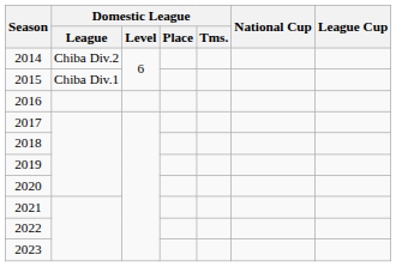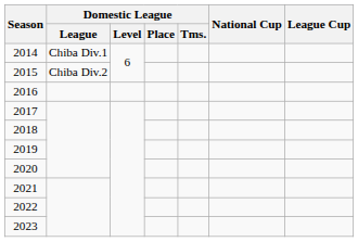2014 | Domestic League / League: Chiba Div.2 -> Chiba Div.1
2015 | Domestic League / League: Chiba Div.1 -> Chiba Div.2
